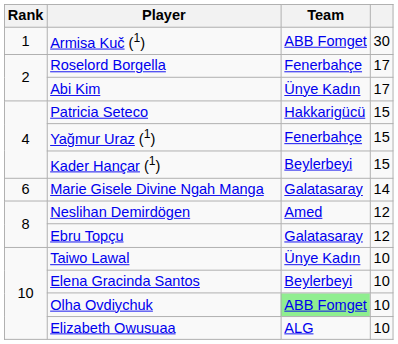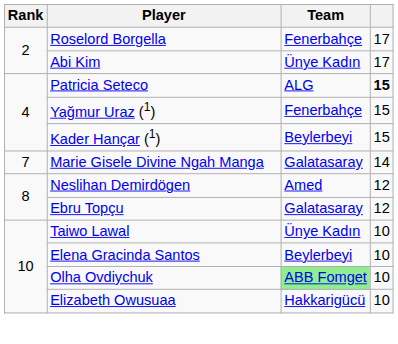- row: 1 | Armisa Kuč (1) | ABB Fomget | 30
Patricia Seteco | Team: Hakkarigücü -> ALG
Patricia Seteco | column 4: normal -> bold
Marie Gisele Divine Ngah Manga | Rank: 6 -> 7
Elizabeth Owusuaa | Team: ALG -> Hakkarigücü
